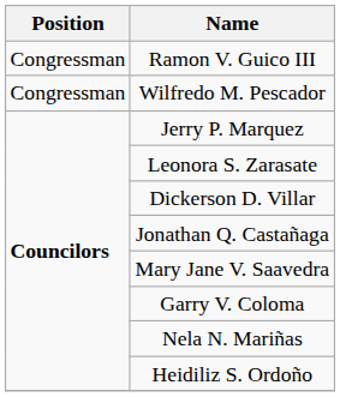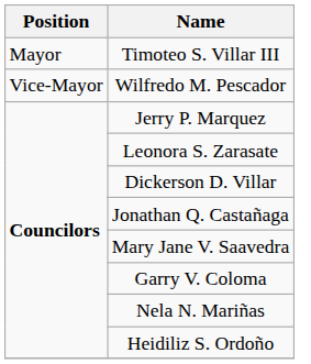- row: Congressman | Ramon V. Guico III
+ row: Mayor | Timoteo S. Villar III
Wilfredo M. Pescador | Position: Congressman -> Vice-Mayor
